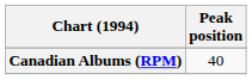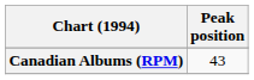Canadian Albums (RPM) | Peak position: 40 -> 43
